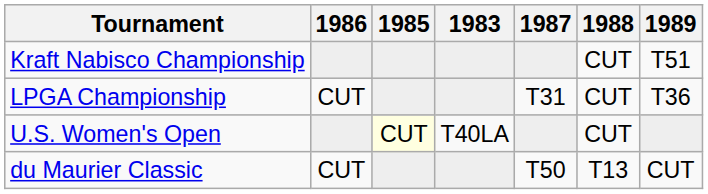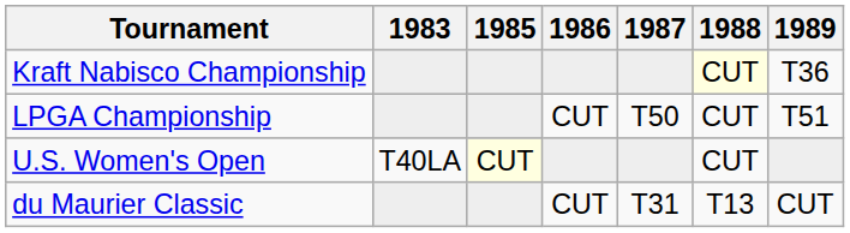columns swapped: 1983 <-> 1986
Kraft Nabisco Championship | 1988: no background -> lightyellow background
Kraft Nabisco Championship | 1989: T51 -> T36
LPGA Championship | 1987: T31 -> T50
LPGA Championship | 1989: T36 -> T51
du Maurier Classic | 1987: T50 -> T31
